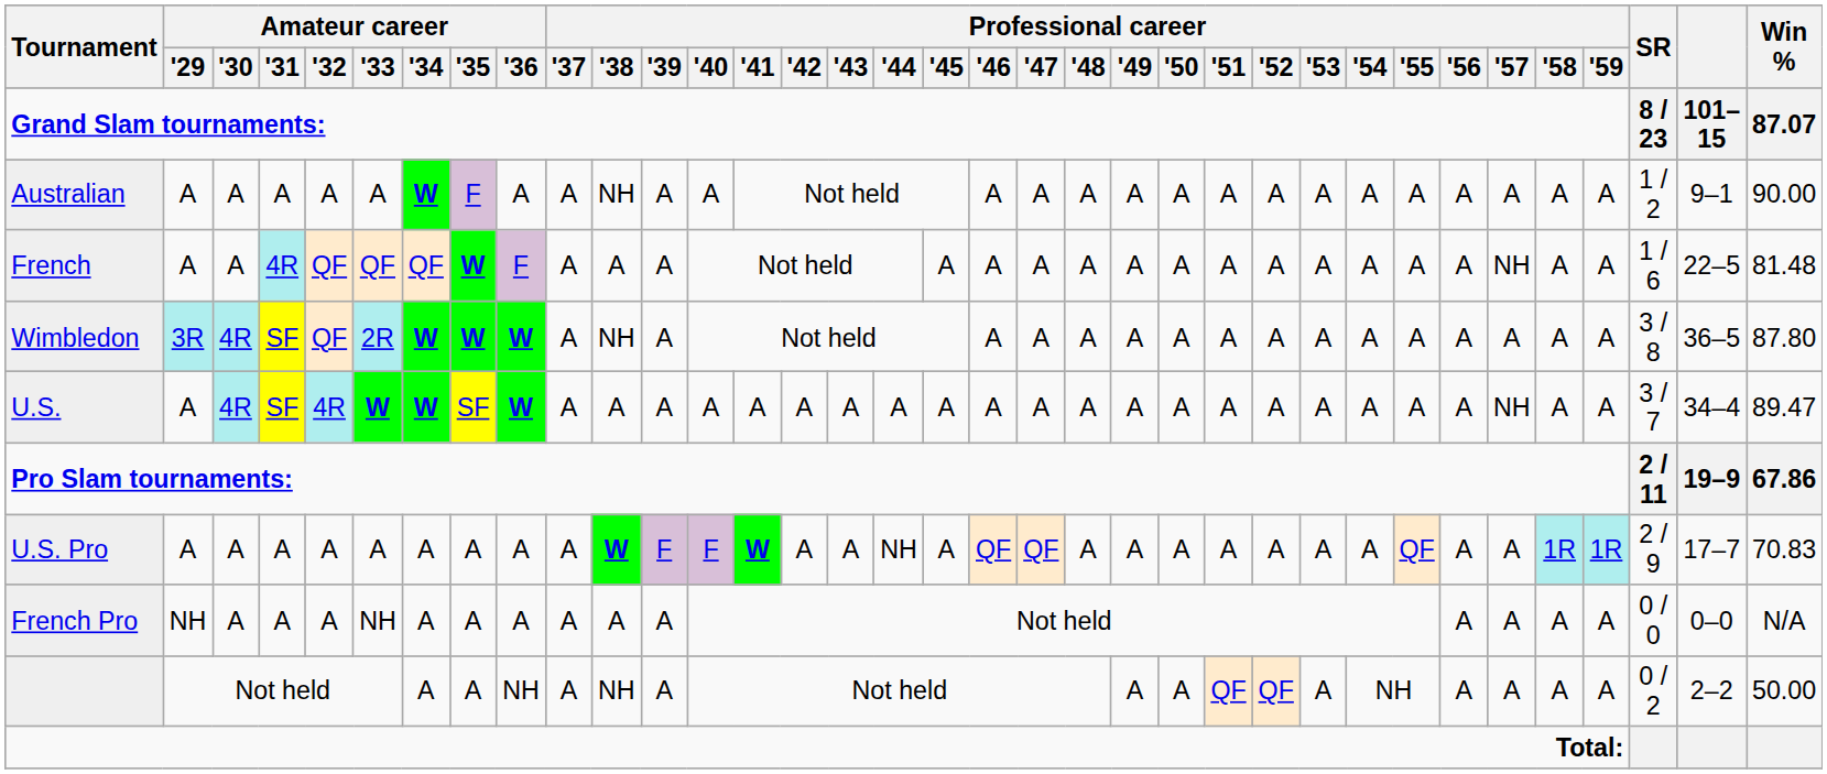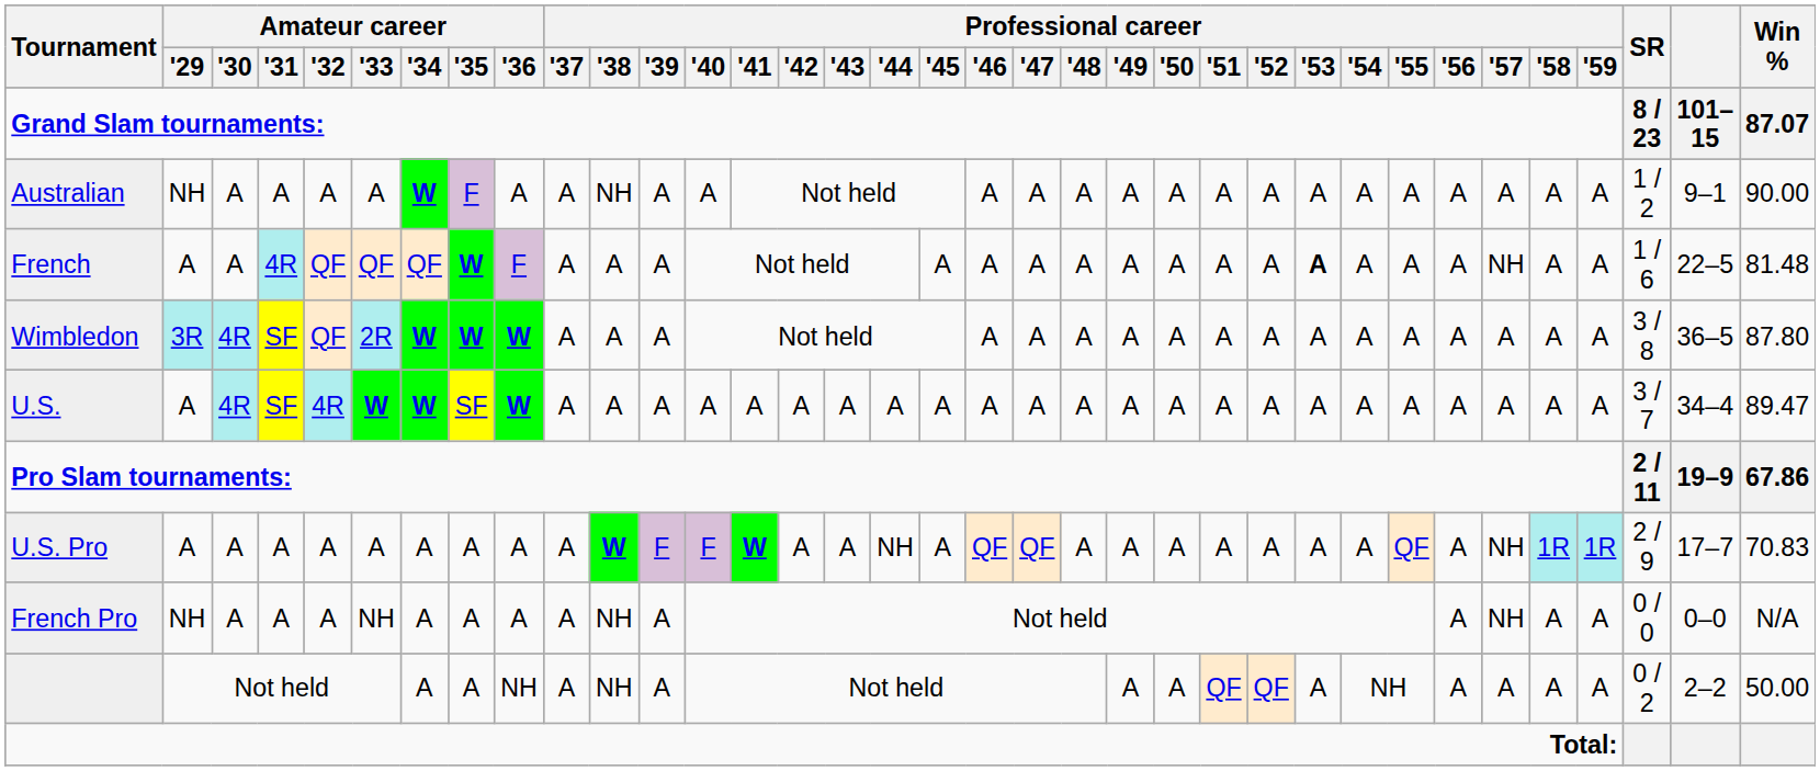Australian | Amateur career / '29: A -> NH
French | Professional career / '53: normal -> bold
Wimbledon | Professional career / '38: NH -> A
U.S. | Professional career / '57: NH -> A
U.S. Pro | Professional career / '57: A -> NH
French Pro | Professional career / '38: A -> NH
French Pro | Professional career / '57: A -> NH
